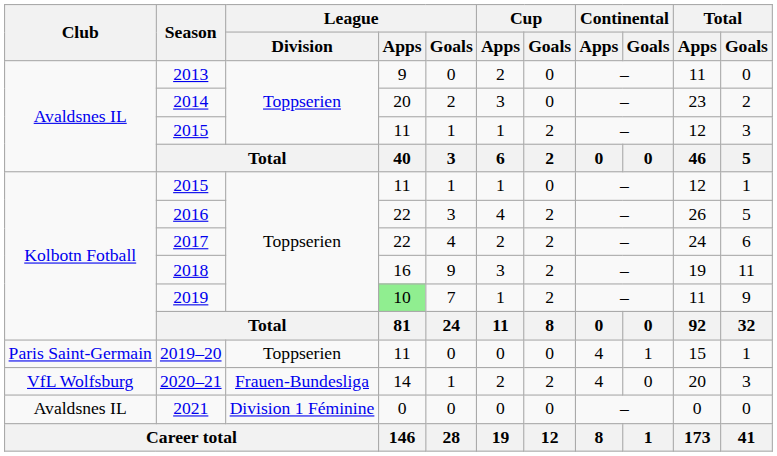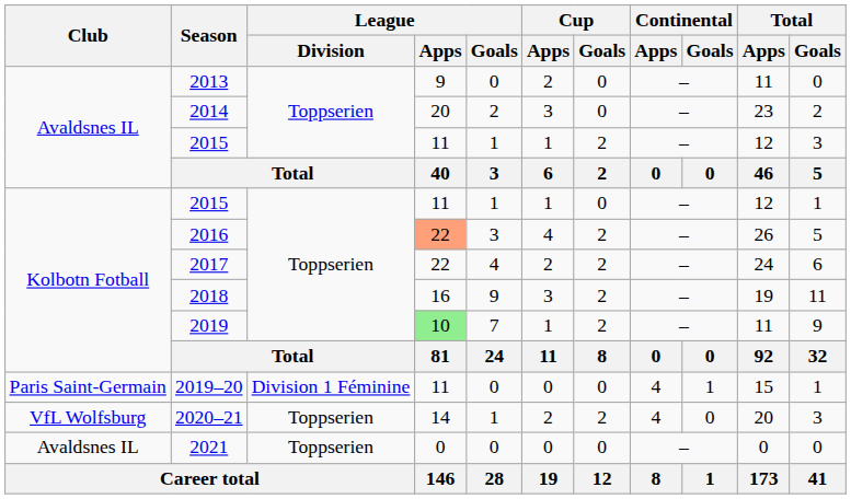2016 | League / Apps: no background -> lightsalmon background
2019–20 | League / Division: Toppserien -> Division 1 Féminine
2020–21 | League / Division: Frauen-Bundesliga -> Toppserien
2021 | League / Division: Division 1 Féminine -> Toppserien
